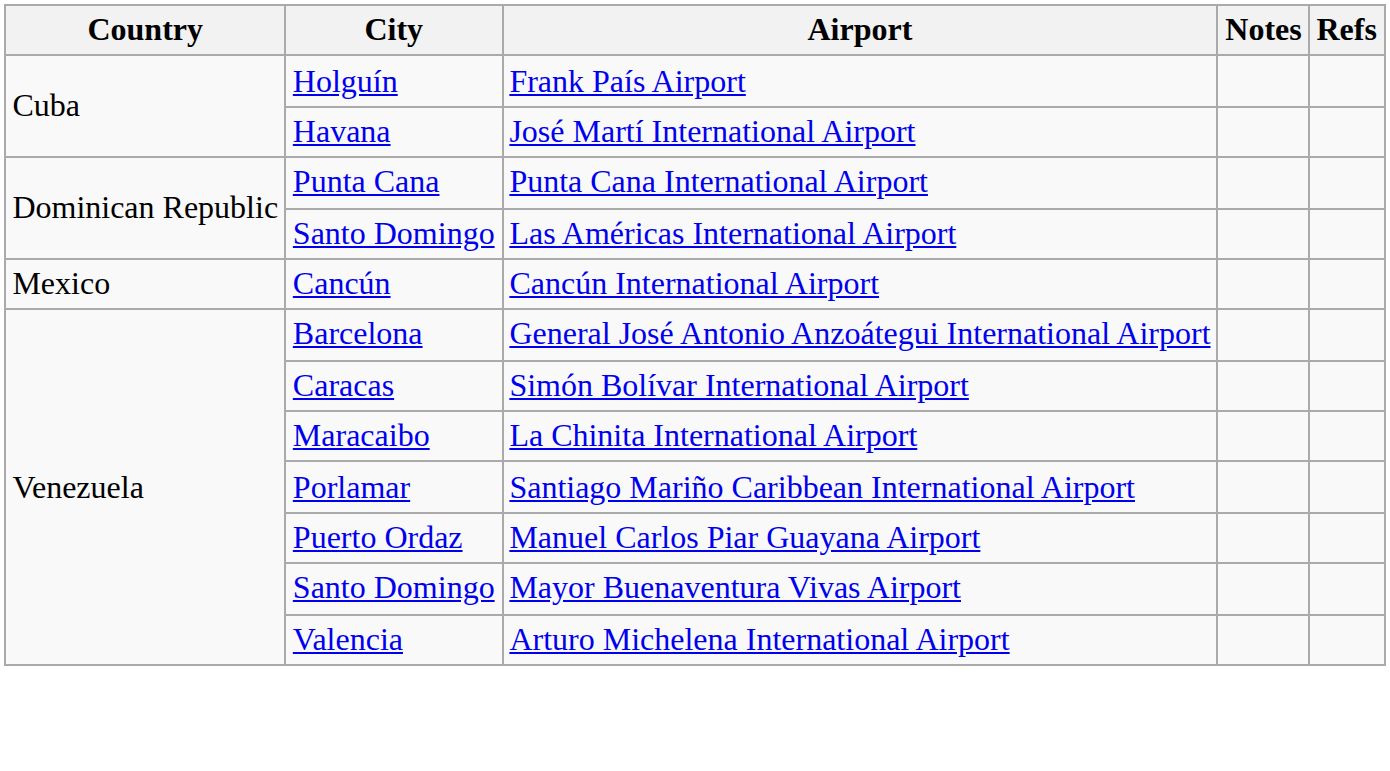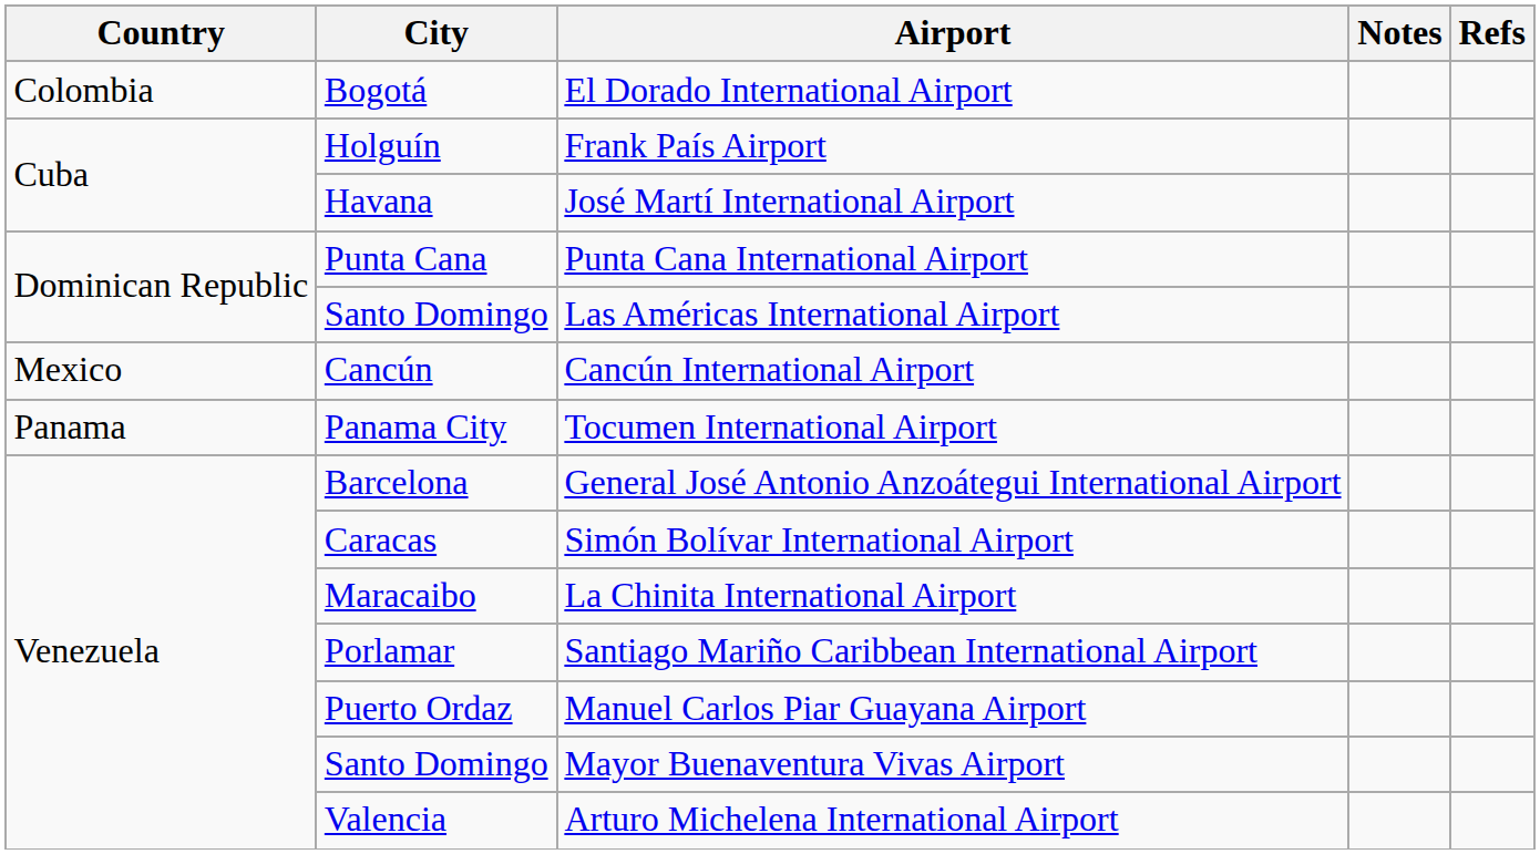+ row: Colombia | Bogotá | El Dorado International Airport
+ row: Panama | Panama City | Tocumen International Airport
